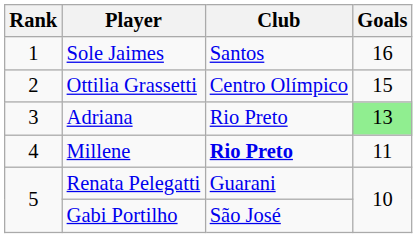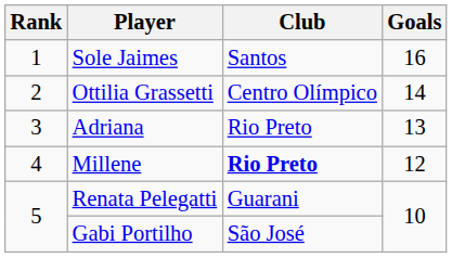Ottilia Grassetti | Goals: 15 -> 14
Adriana | Goals: lightgreen background -> no background
Millene | Goals: 11 -> 12
